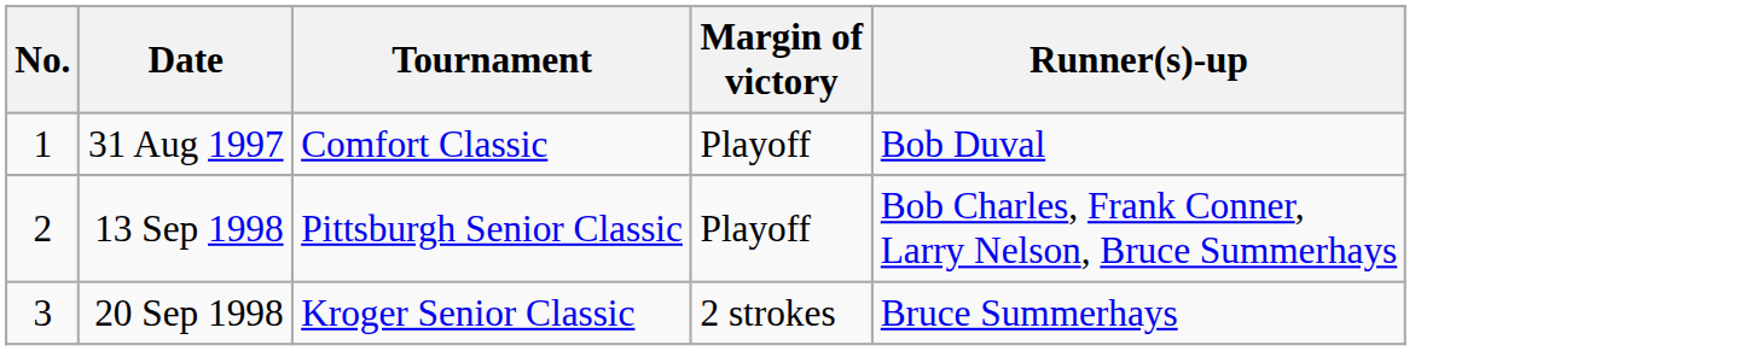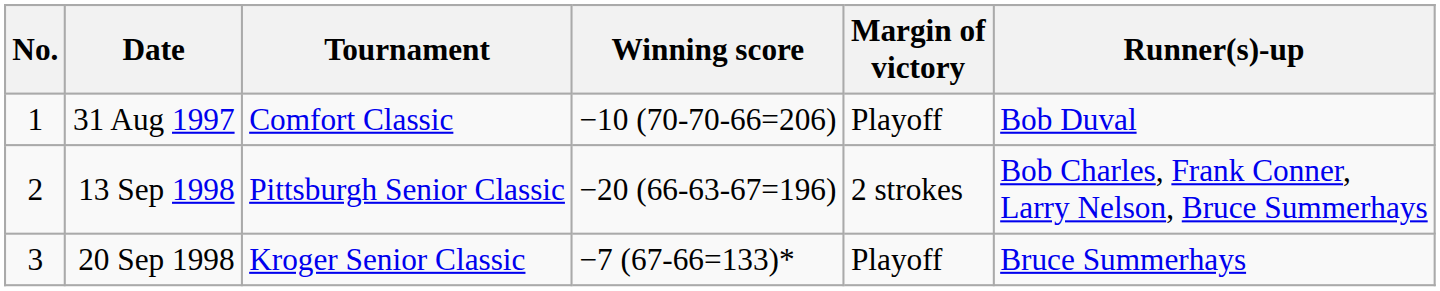+ column: Winning score | −10 (70-70-66=206) | −20 (66-63-67=196) | −7 (67-66=133)*
13 Sep 1998 | Margin of victory: Playoff -> 2 strokes
20 Sep 1998 | Margin of victory: 2 strokes -> Playoff
